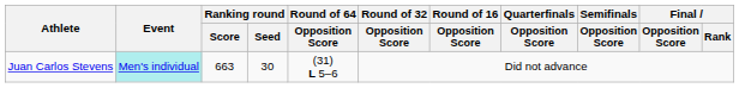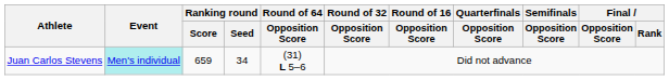Juan Carlos Stevens | Ranking round / Score: 663 -> 659
Juan Carlos Stevens | Ranking round / Seed: 30 -> 34
